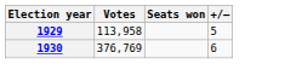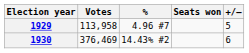+ column: % | 4.96 #7 | 14.43% #2
1930 | Votes: 376,769 -> 376,469
